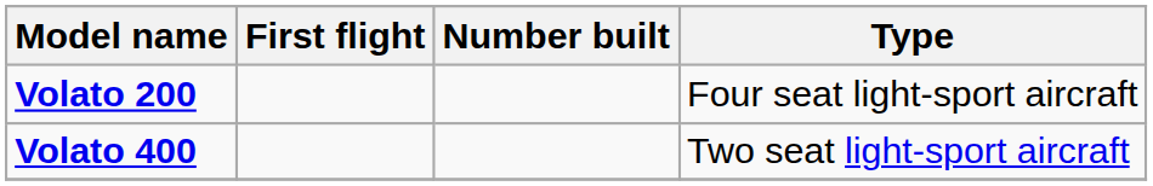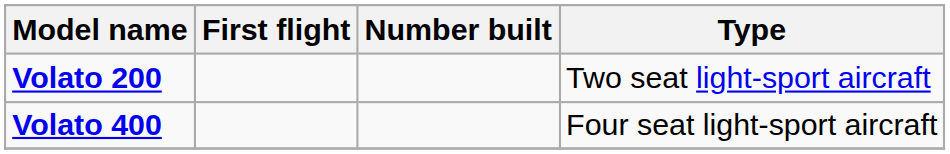Volato 200 | Type: Four seat light-sport aircraft -> Two seat light-sport aircraft
Volato 400 | Type: Two seat light-sport aircraft -> Four seat light-sport aircraft
